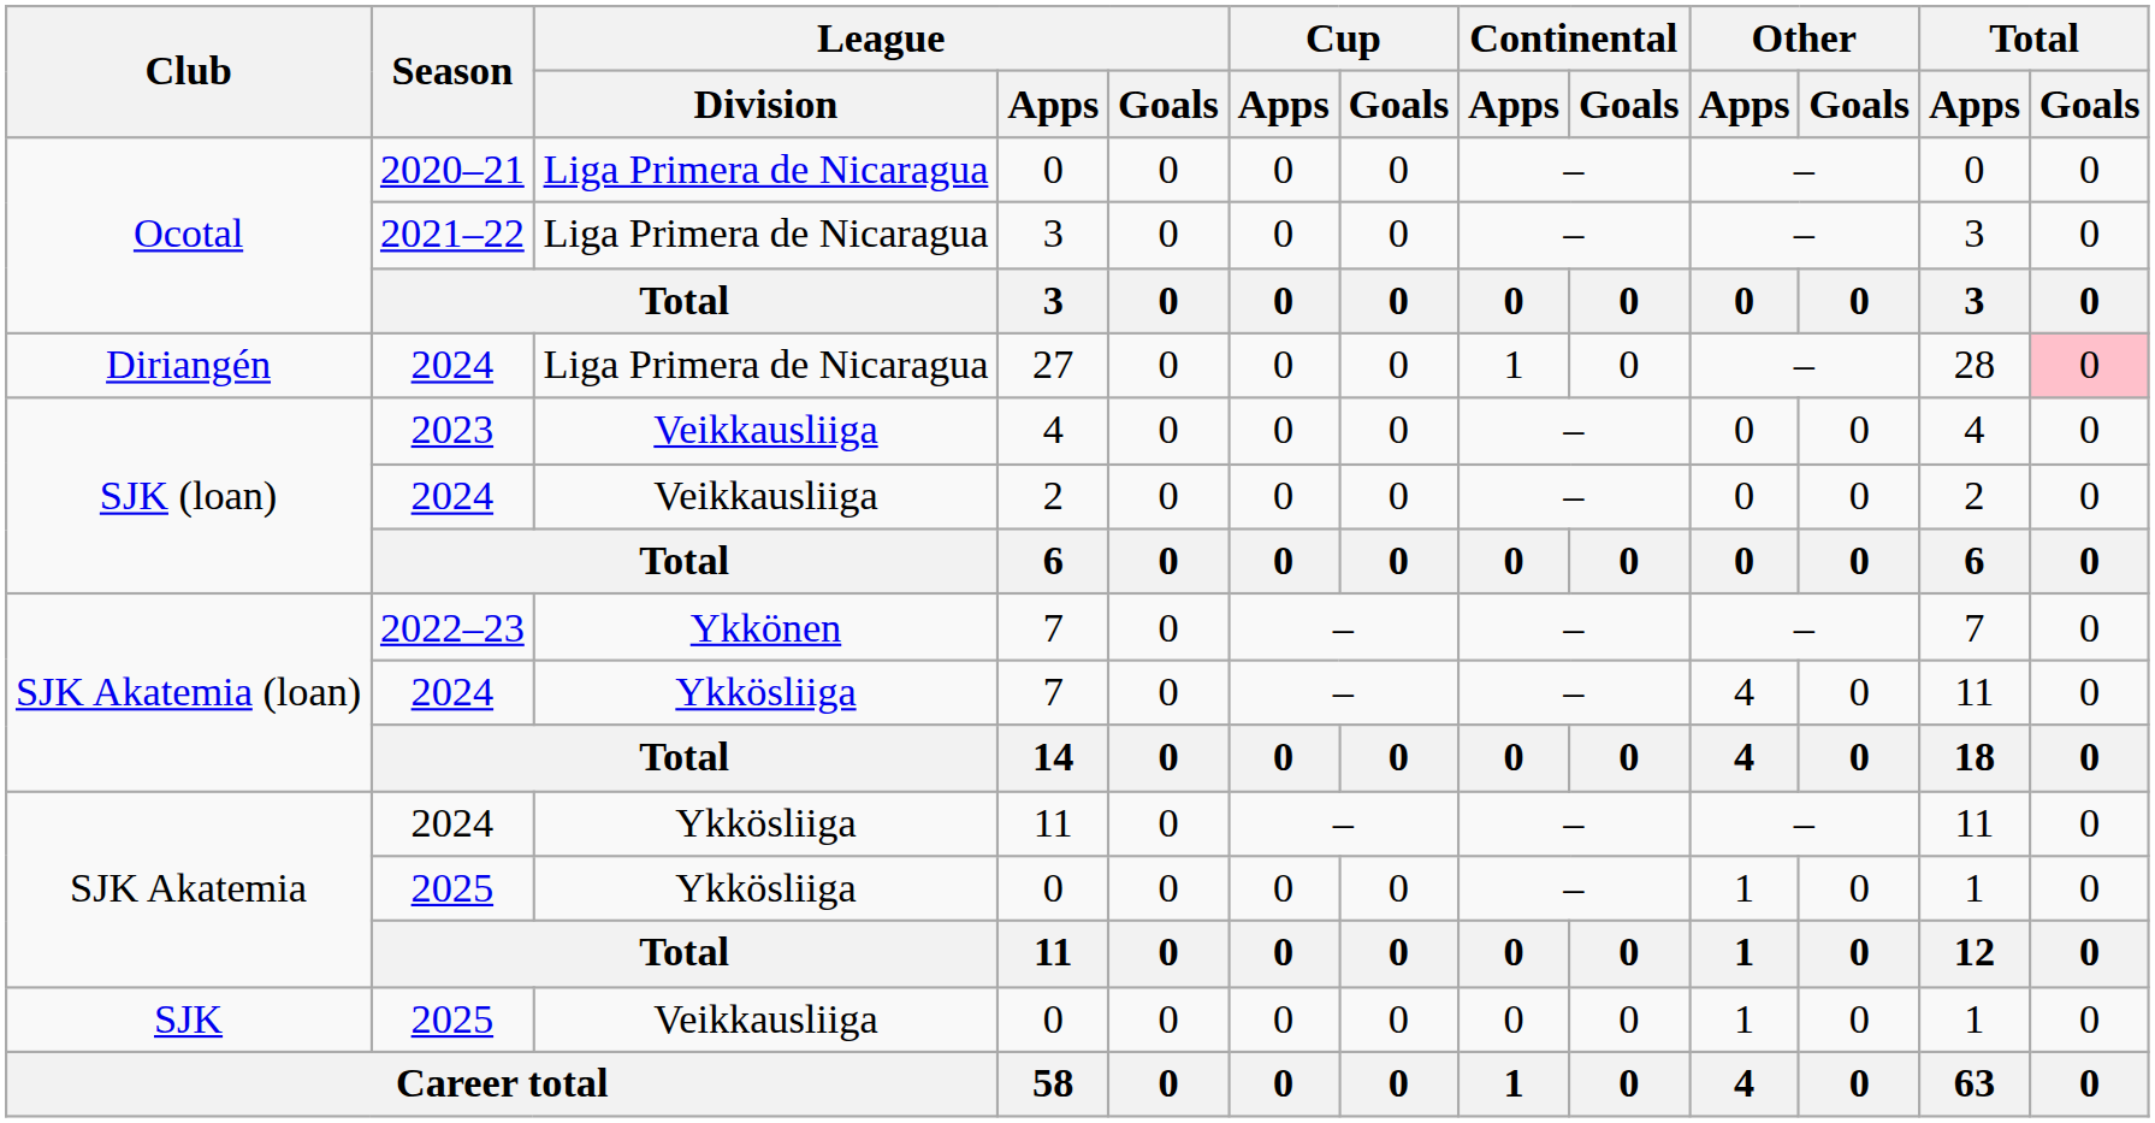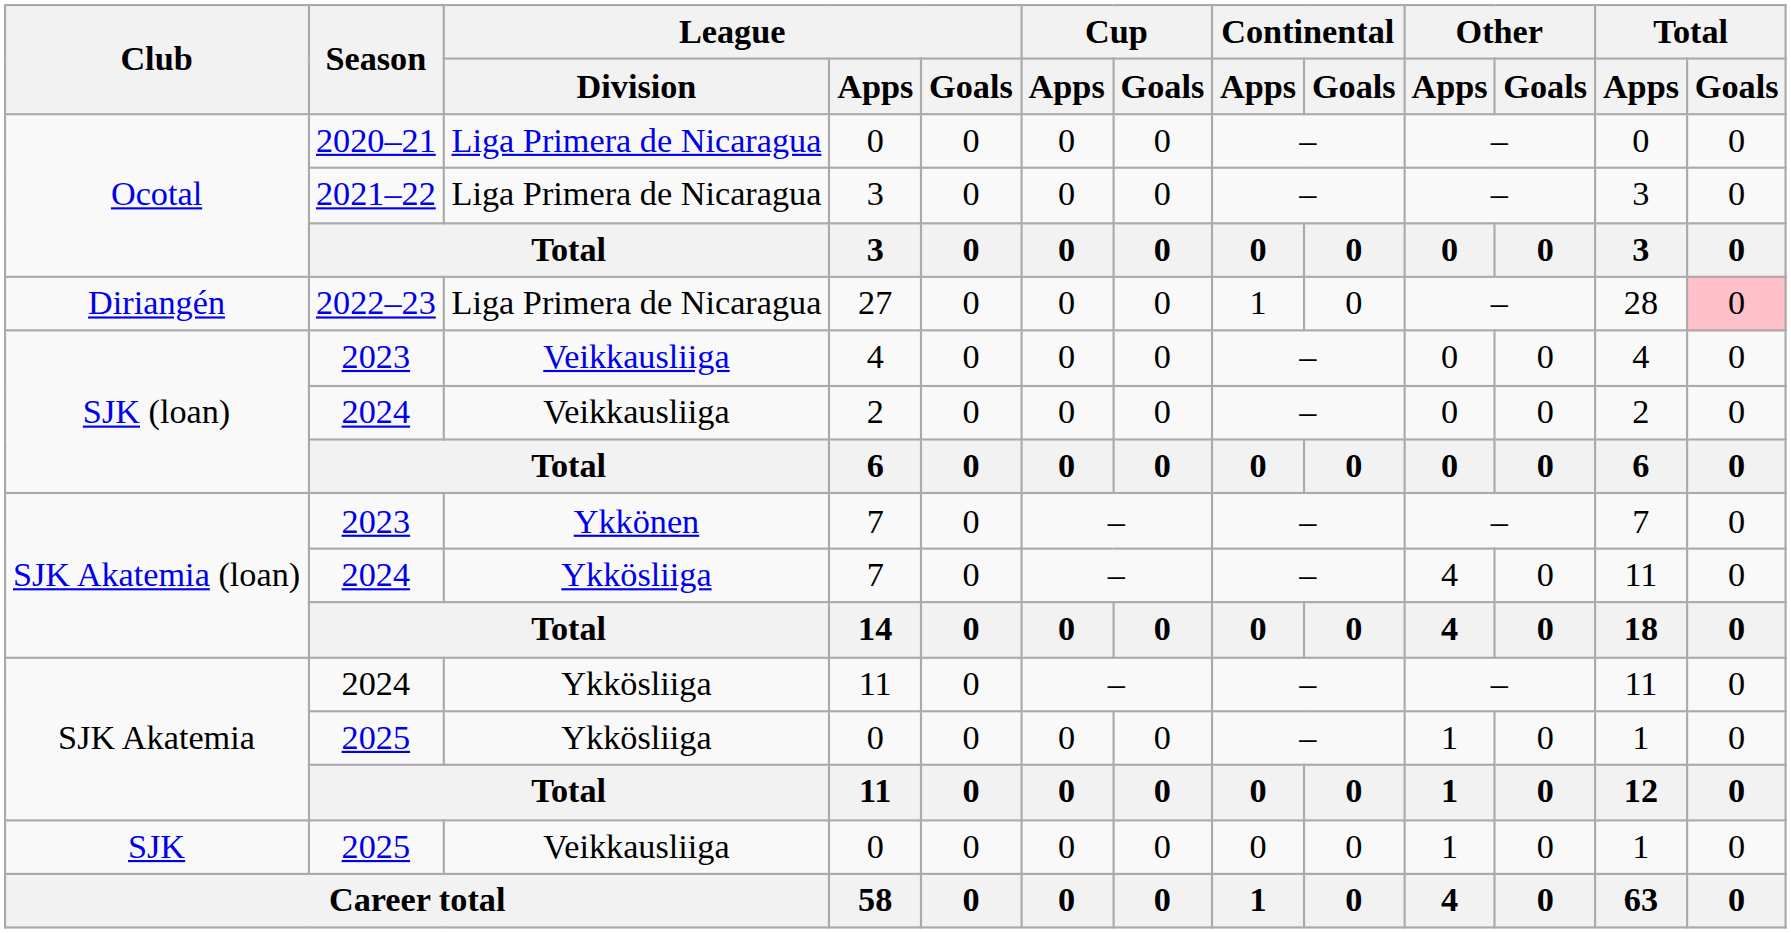27 | Season: 2024 -> 2022–23
Ykkönen / 7 | Season: 2022–23 -> 2023
